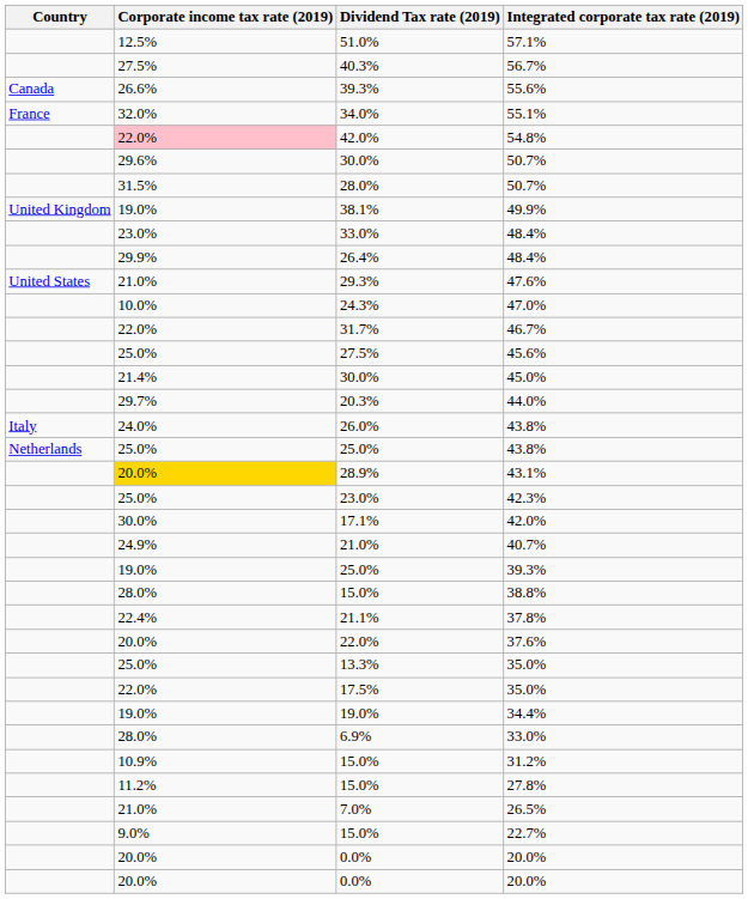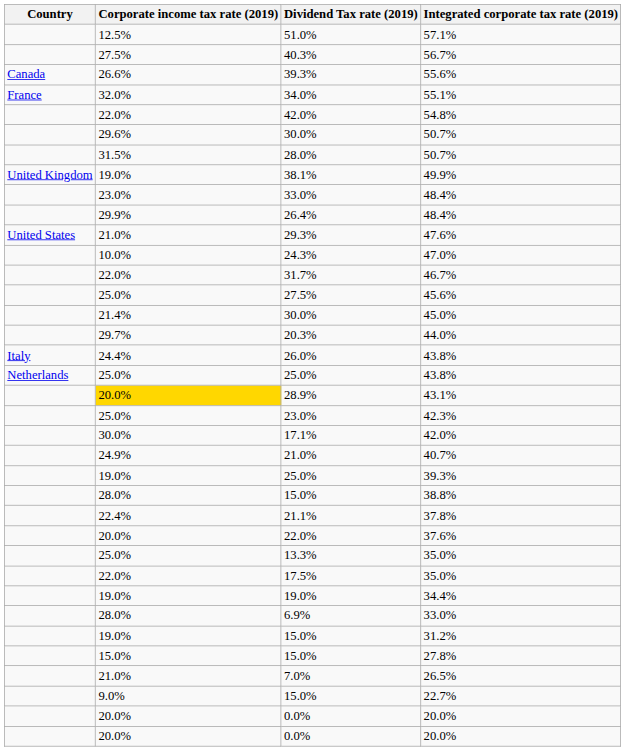54.8% | Corporate income tax rate (2019): pink background -> no background
26.0% / 43.8% | Corporate income tax rate (2019): 24.0% -> 24.4%
31.2% | Corporate income tax rate (2019): 10.9% -> 19.0%
27.8% | Corporate income tax rate (2019): 11.2% -> 15.0%
